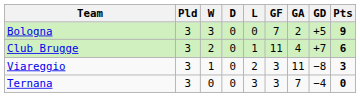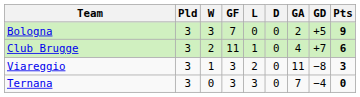columns swapped: D <-> GF
